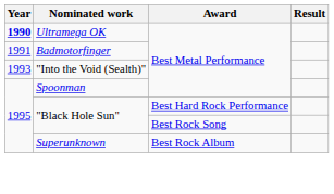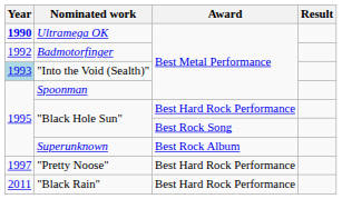Badmotorfinger | Year: 1991 -> 1992
"Into the Void (Sealth)" | Year: no background -> lightblue background
+ row: 1997 | "Pretty Noose" | Best Hard Rock Performance
+ row: 2011 | "Black Rain" | Best Hard Rock Performance
